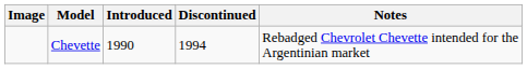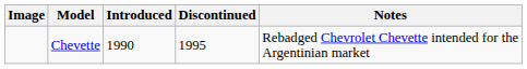Chevette | Discontinued: 1994 -> 1995
